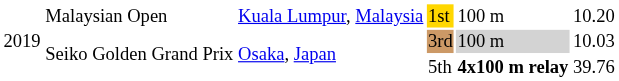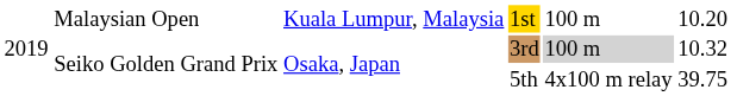3rd | column 6: 10.03 -> 10.32
5th | column 5: bold -> normal
5th | column 6: 39.76 -> 39.75
